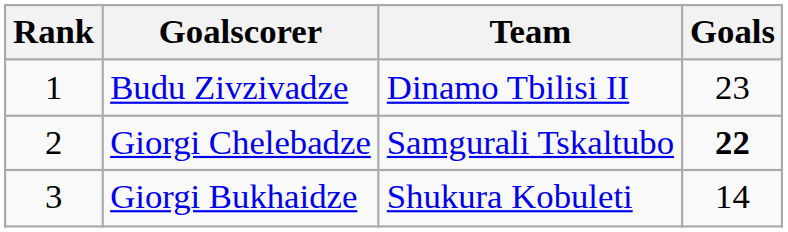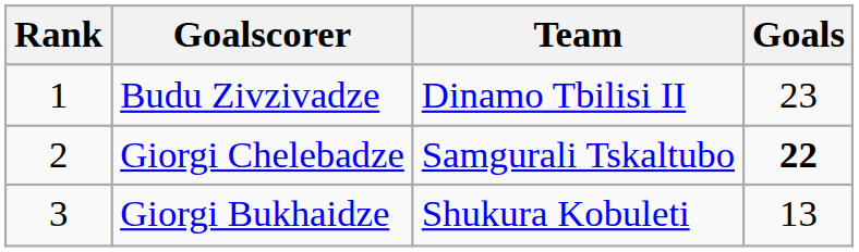Giorgi Bukhaidze | Goals: 14 -> 13
